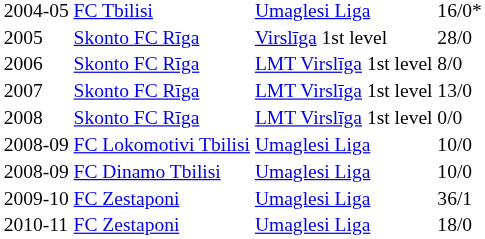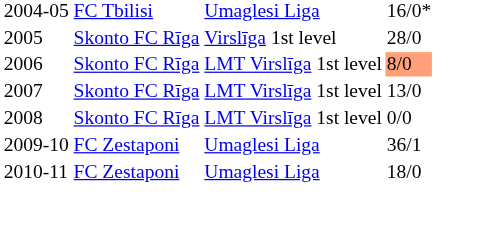2006 | column 4: no background -> lightsalmon background
- row: 2008-09 | FC Lokomotivi Tbilisi | Umaglesi Liga | 10/0
- row: 2008-09 | FC Dinamo Tbilisi | Umaglesi Liga | 10/0
